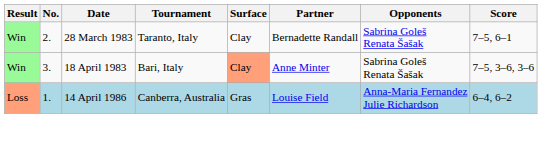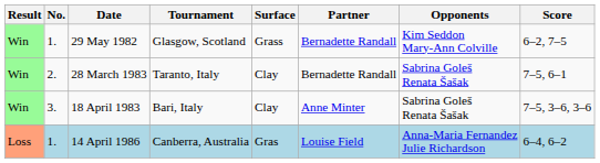+ row: Win | 1. | 29 May 1982 | Glasgow, Scotland | Grass | Bernadette Randall | Kim Seddon Mary-Ann Colville | 6–2, 7–5
18 April 1983 | Surface: lightsalmon background -> no background
